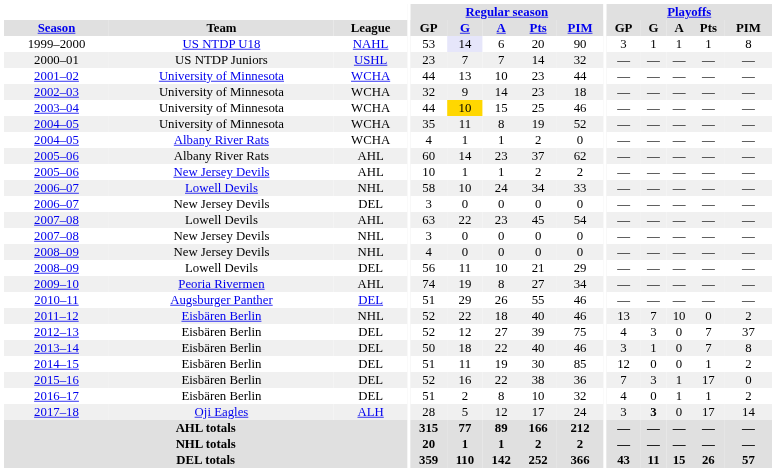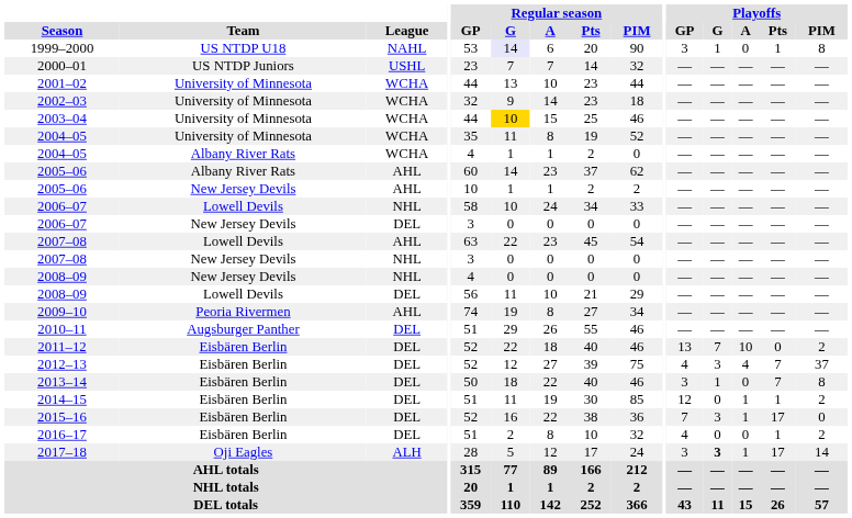1999–2000 | Playoffs / A: 1 -> 0
2011–12 | League: NHL -> DEL
2012–13 | Playoffs / A: 0 -> 4
2014–15 | Playoffs / A: 0 -> 1
2016–17 | Playoffs / A: 1 -> 0
2017–18 | Playoffs / A: 0 -> 1
